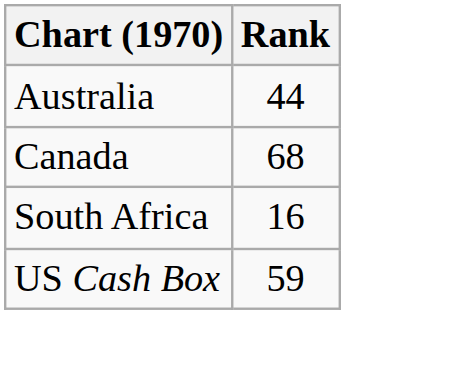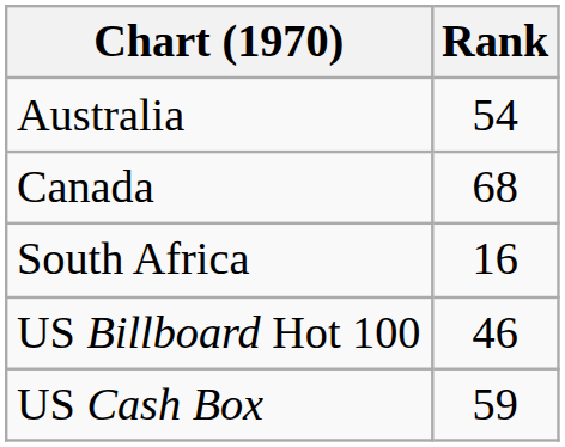Australia | Rank: 44 -> 54
+ row: US Billboard Hot 100 | 46
